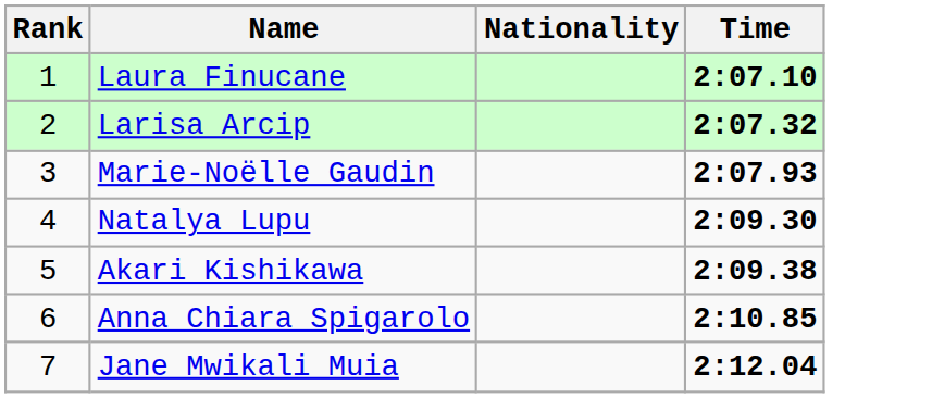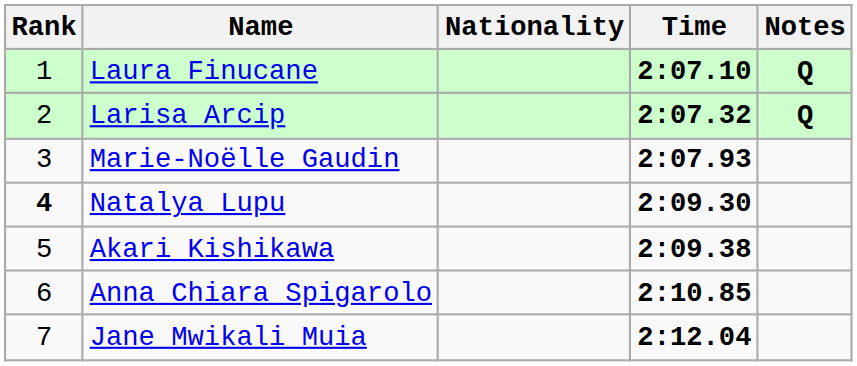+ column: Notes | Q | Q
Natalya Lupu | Rank: normal -> bold
